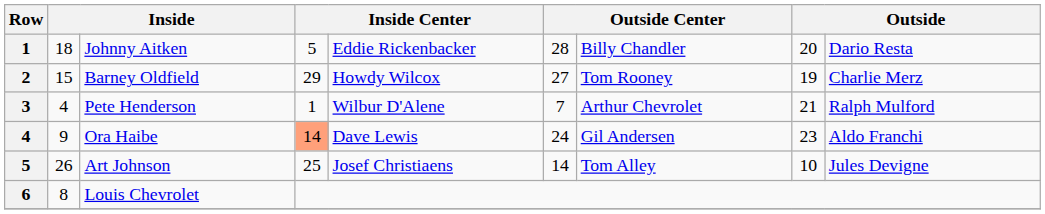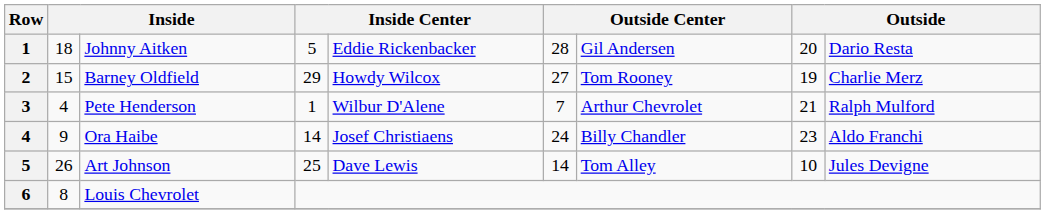Johnny Aitken | column 7: Billy Chandler -> Gil Andersen
Ora Haibe | column 4: lightsalmon background -> no background
Ora Haibe | column 5: Dave Lewis -> Josef Christiaens
Ora Haibe | column 7: Gil Andersen -> Billy Chandler
Art Johnson | column 5: Josef Christiaens -> Dave Lewis
